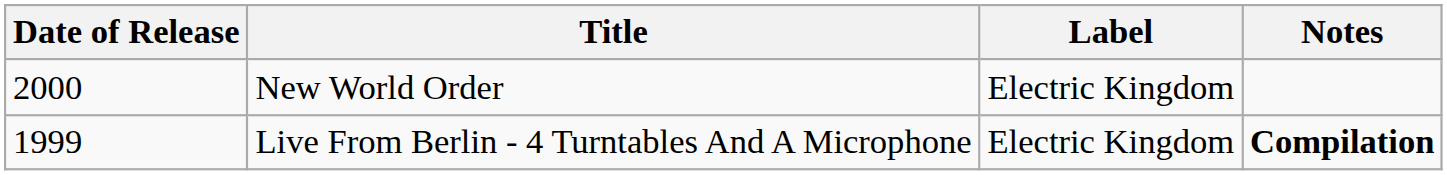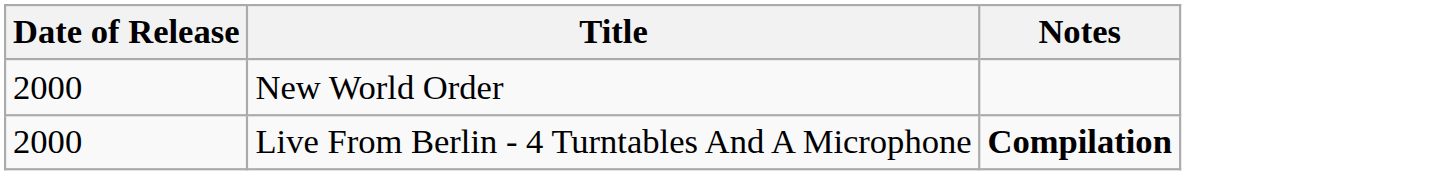- column: Label | Electric Kingdom | Electric Kingdom
Live From Berlin - 4 Turntables And A Microphone | Date of Release: 1999 -> 2000
